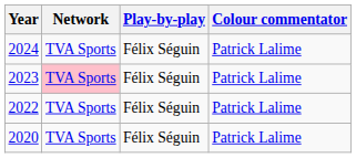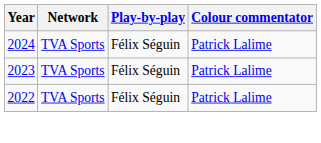2023 | Network: pink background -> no background
- row: 2020 | TVA Sports | Félix Séguin | Patrick Lalime
